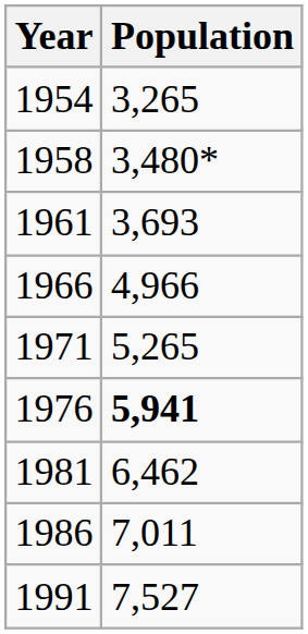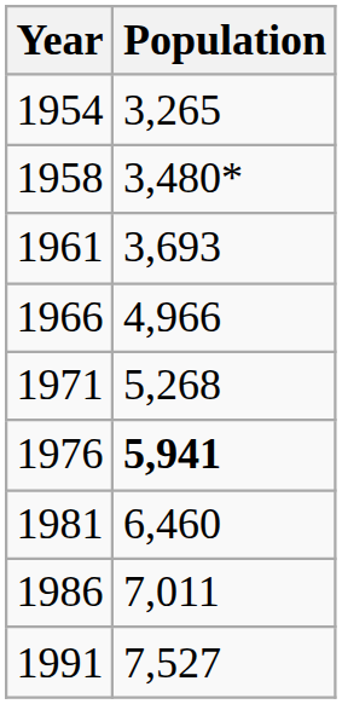1971 | Population: 5,265 -> 5,268
1981 | Population: 6,462 -> 6,460
